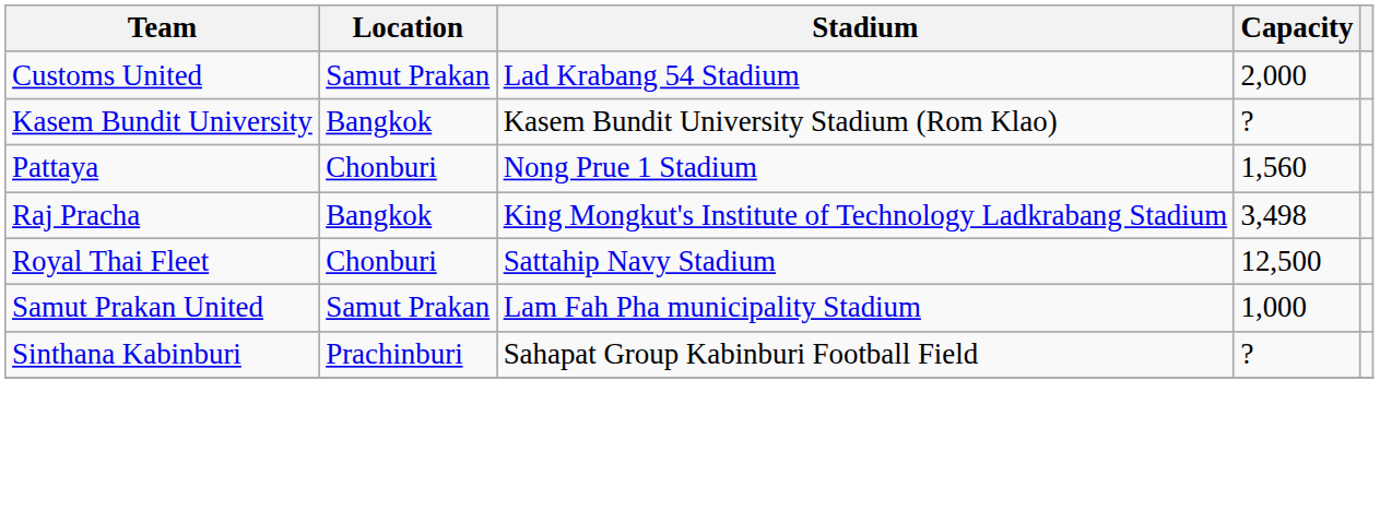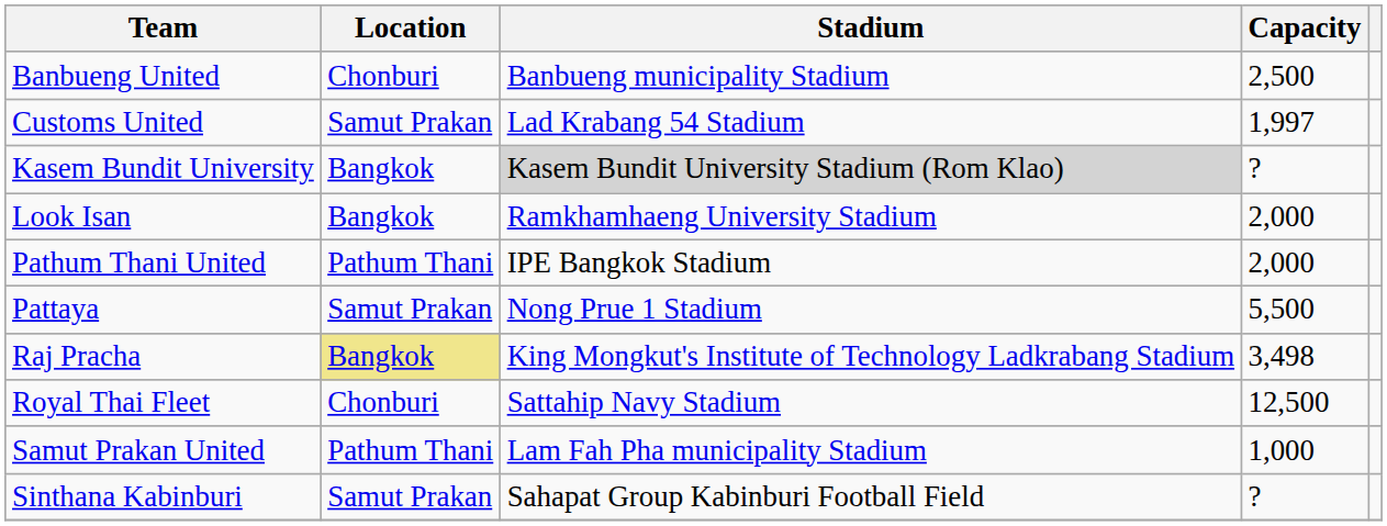+ row: Banbueng United | Chonburi | Banbueng municipality Stadium | 2,500
Customs United | Capacity: 2,000 -> 1,997
Kasem Bundit University | Stadium: no background -> lightgrey background
+ row: Look Isan | Bangkok | Ramkhamhaeng University Stadium | 2,000
+ row: Pathum Thani United | Pathum Thani | IPE Bangkok Stadium | 2,000
Pattaya | Location: Chonburi -> Samut Prakan
Pattaya | Capacity: 1,560 -> 5,500
Raj Pracha | Location: no background -> khaki background
Samut Prakan United | Location: Samut Prakan -> Pathum Thani
Sinthana Kabinburi | Location: Prachinburi -> Samut Prakan
